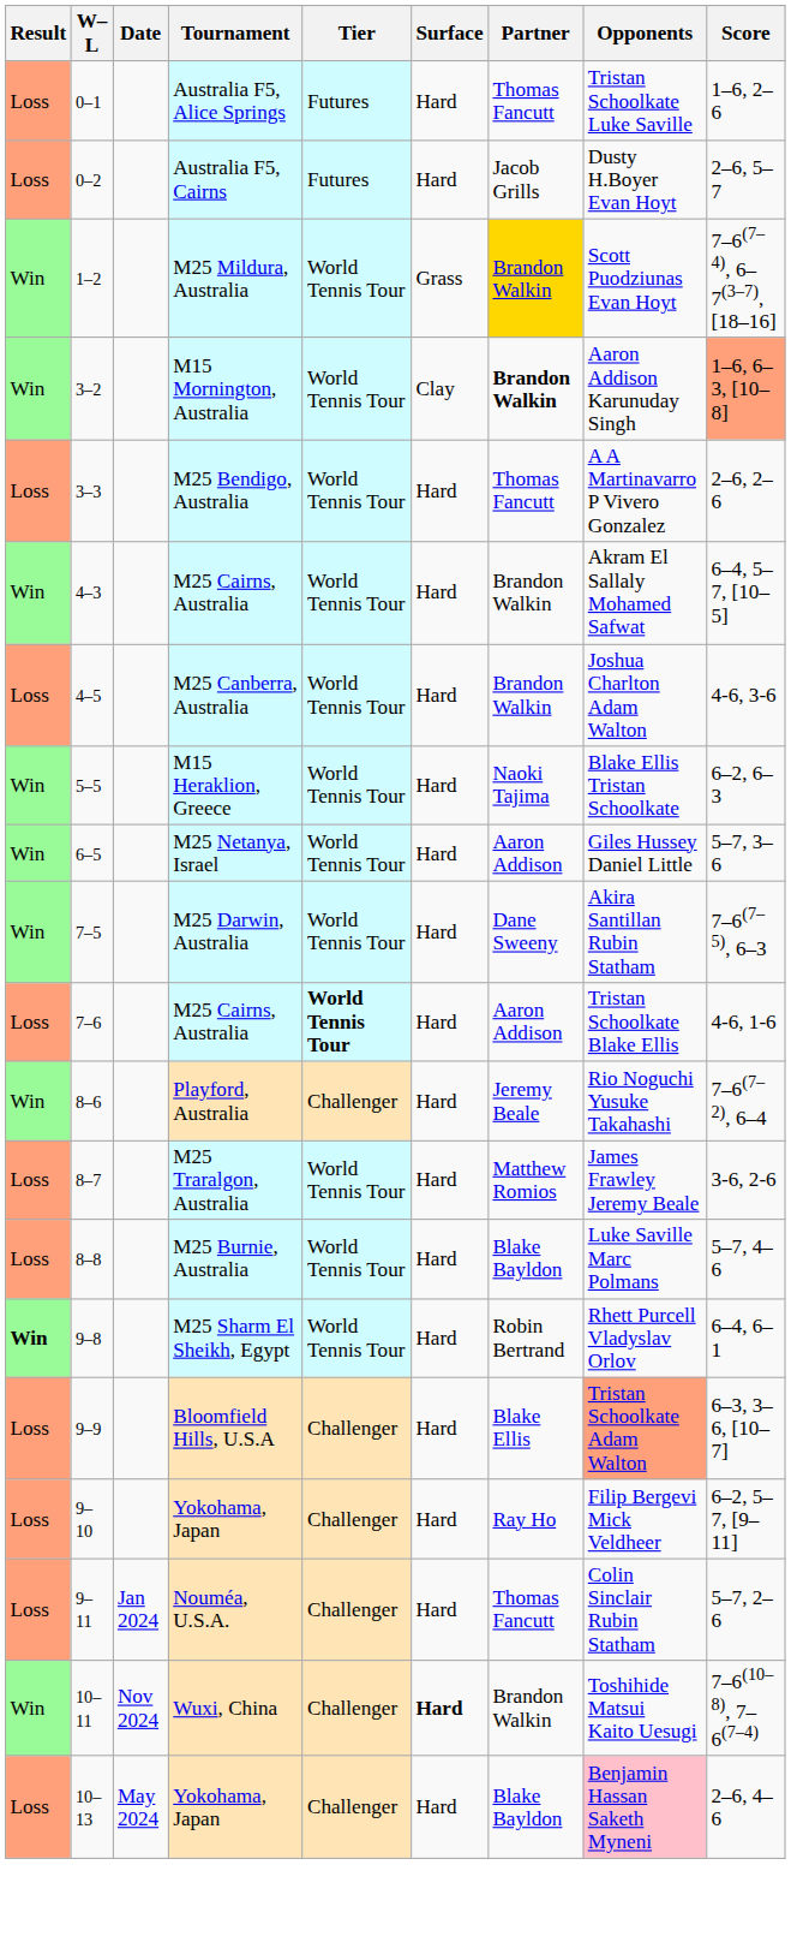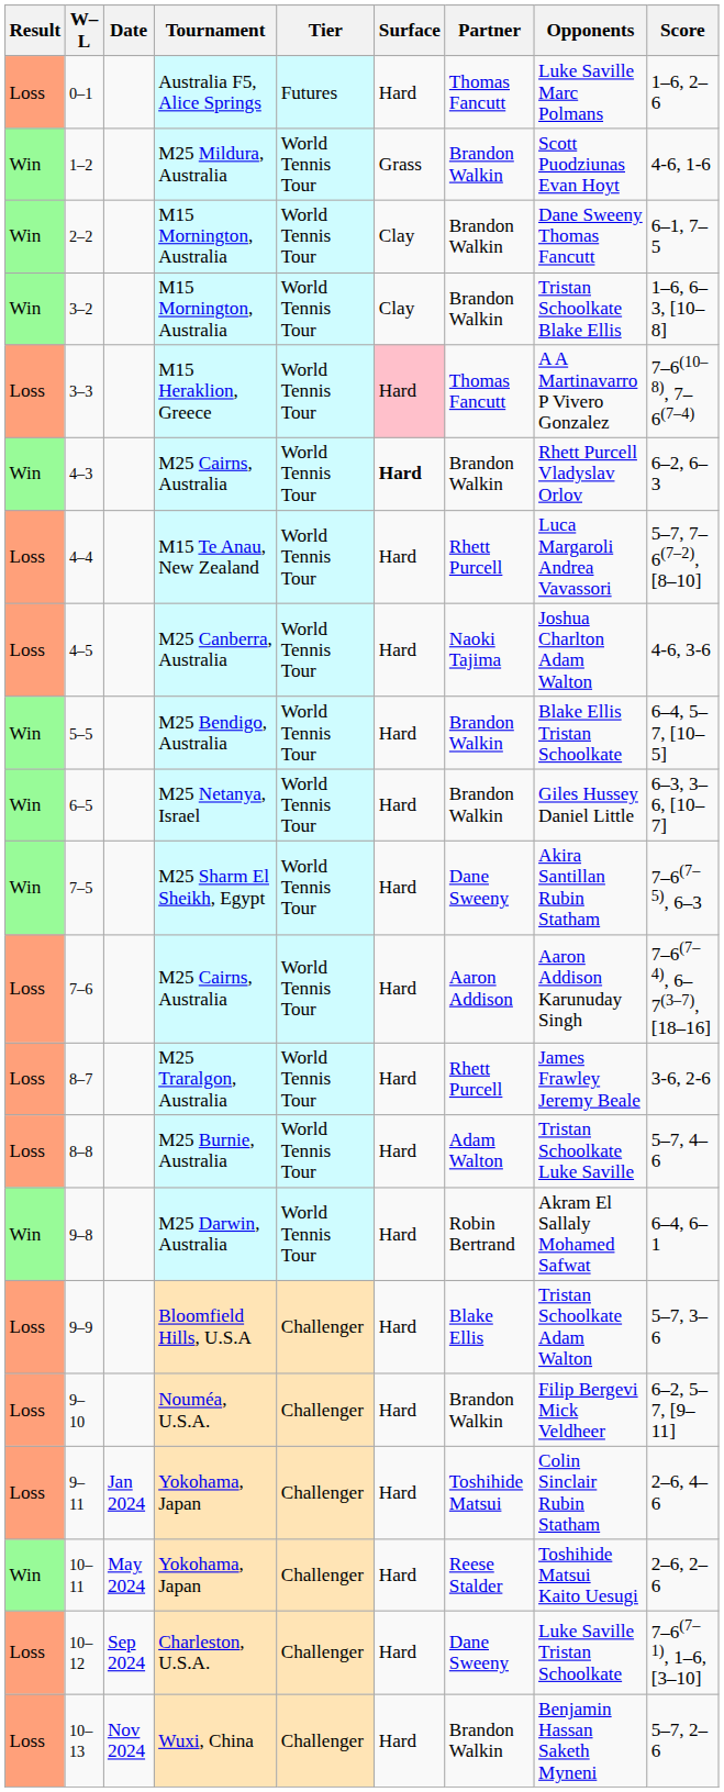0–1 | Opponents: Tristan Schoolkate Luke Saville -> Luke Saville Marc Polmans
- row: Loss | 0–2 | Australia F5, Cairns | Futures | Hard | Jacob Grills | Dusty H.Boyer Evan Hoyt | 2–6, 5–7
1–2 | Partner: gold background -> no background
1–2 | Score: 7–6(7–4), 6–7(3–7), [18–16] -> 4-6, 1-6
+ row: Win | 2–2 | M15 Mornington, Australia | World Tennis Tour | Clay | Brandon Walkin | Dane Sweeny Thomas Fancutt | 6–1, 7–5
3–2 | Partner: bold -> normal
3–2 | Opponents: Aaron Addison Karunuday Singh -> Tristan Schoolkate Blake Ellis
3–2 | Score: lightsalmon background -> no background
3–3 | Tournament: M25 Bendigo, Australia -> M15 Heraklion, Greece
3–3 | Surface: no background -> pink background
3–3 | Score: 2–6, 2–6 -> 7–6(10–8), 7–6(7–4)
4–3 | Surface: normal -> bold
4–3 | Opponents: Akram El Sallaly Mohamed Safwat -> Rhett Purcell Vladyslav Orlov
4–3 | Score: 6–4, 5–7, [10–5] -> 6–2, 6–3
+ row: Loss | 4–4 | M15 Te Anau, New Zealand | World Tennis Tour | Hard | Rhett Purcell | Luca Margaroli Andrea Vavassori | 5–7, 7–6(7–2), [8–10]
4–5 | Partner: Brandon Walkin -> Naoki Tajima
5–5 | Tournament: M15 Heraklion, Greece -> M25 Bendigo, Australia
5–5 | Partner: Naoki Tajima -> Brandon Walkin
5–5 | Score: 6–2, 6–3 -> 6–4, 5–7, [10–5]
6–5 | Partner: Aaron Addison -> Brandon Walkin
6–5 | Score: 5–7, 3–6 -> 6–3, 3–6, [10–7]
7–5 | Tournament: M25 Darwin, Australia -> M25 Sharm El Sheikh, Egypt
7–6 | Tier: bold -> normal
7–6 | Opponents: Tristan Schoolkate Blake Ellis -> Aaron Addison Karunuday Singh
7–6 | Score: 4-6, 1-6 -> 7–6(7–4), 6–7(3–7), [18–16]
- row: Win | 8–6 | Playford, Australia | Challenger | Hard | Jeremy Beale | Rio Noguchi Yusuke Takahashi | 7–6(7–2), 6–4
8–7 | Partner: Matthew Romios -> Rhett Purcell
8–8 | Partner: Blake Bayldon -> Adam Walton
8–8 | Opponents: Luke Saville Marc Polmans -> Tristan Schoolkate Luke Saville
9–8 | Result: bold -> normal
9–8 | Tournament: M25 Sharm El Sheikh, Egypt -> M25 Darwin, Australia
9–8 | Opponents: Rhett Purcell Vladyslav Orlov -> Akram El Sallaly Mohamed Safwat
9–9 | Opponents: lightsalmon background -> no background
9–9 | Score: 6–3, 3–6, [10–7] -> 5–7, 3–6
9–10 | Tournament: Yokohama, Japan -> Nouméa, U.S.A.
9–10 | Partner: Ray Ho -> Brandon Walkin
9–11 | Tournament: Nouméa, U.S.A. -> Yokohama, Japan
9–11 | Partner: Thomas Fancutt -> Toshihide Matsui
9–11 | Score: 5–7, 2–6 -> 2–6, 4–6
10–11 | Date: Nov 2024 -> May 2024
10–11 | Tournament: Wuxi, China -> Yokohama, Japan
10–11 | Surface: bold -> normal
10–11 | Partner: Brandon Walkin -> Reese Stalder
10–11 | Score: 7–6(10–8), 7–6(7–4) -> 2–6, 2–6
+ row: Loss | 10–12 | Sep 2024 | Charleston, U.S.A. | Challenger | Hard | Dane Sweeny | Luke Saville Tristan Schoolkate | 7–6(7–1), 1–6, [3–10]
10–13 | Date: May 2024 -> Nov 2024
10–13 | Tournament: Yokohama, Japan -> Wuxi, China
10–13 | Partner: Blake Bayldon -> Brandon Walkin
10–13 | Opponents: pink background -> no background
10–13 | Score: 2–6, 4–6 -> 5–7, 2–6
